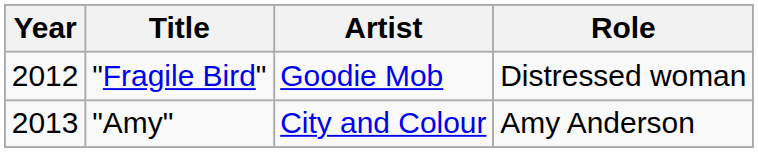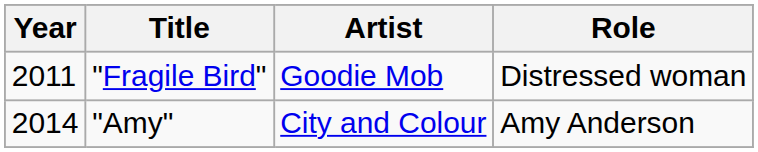"Fragile Bird" | Year: 2012 -> 2011
"Amy" | Year: 2013 -> 2014
